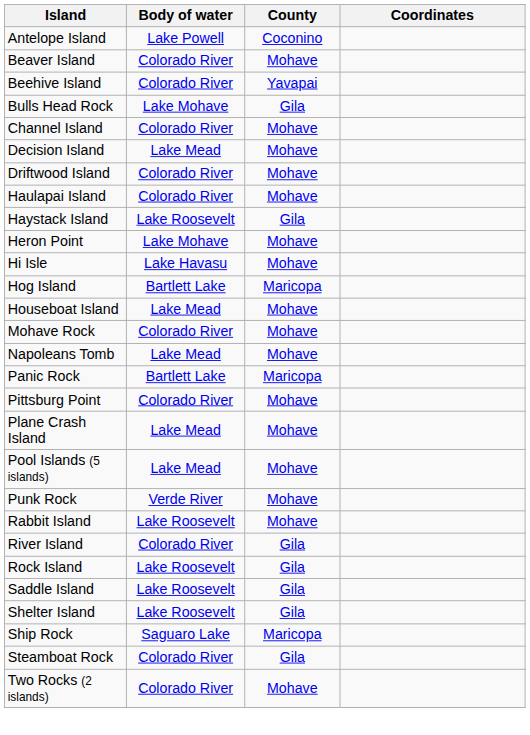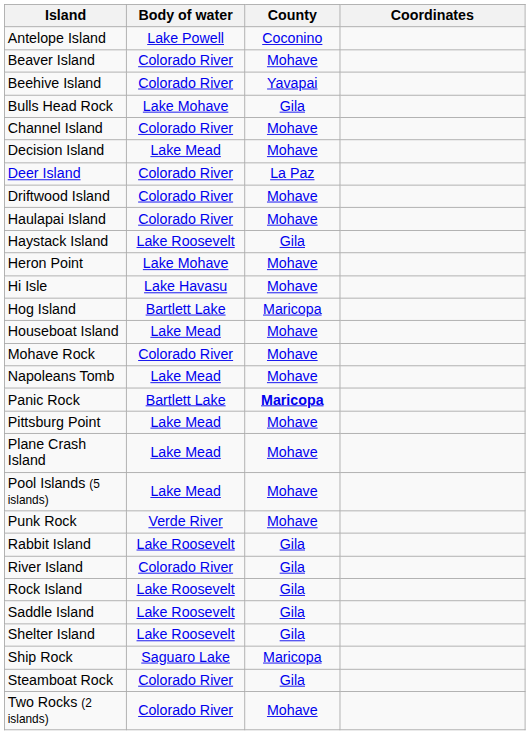+ row: Deer Island | Colorado River | La Paz
Panic Rock | County: normal -> bold
Pittsburg Point | Body of water: Colorado River -> Lake Mead
Rabbit Island | County: Mohave -> Gila
